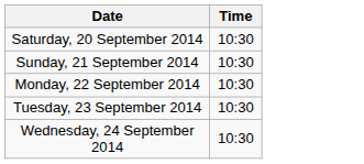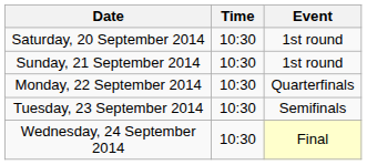+ column: Event | 1st round | 1st round | Quarterfinals | Semifinals | Final
